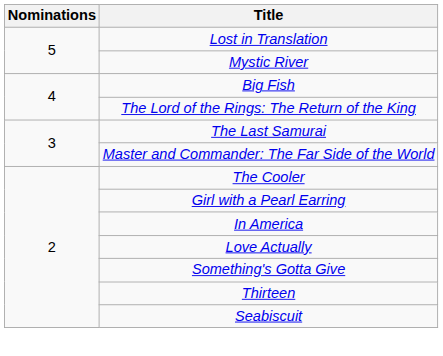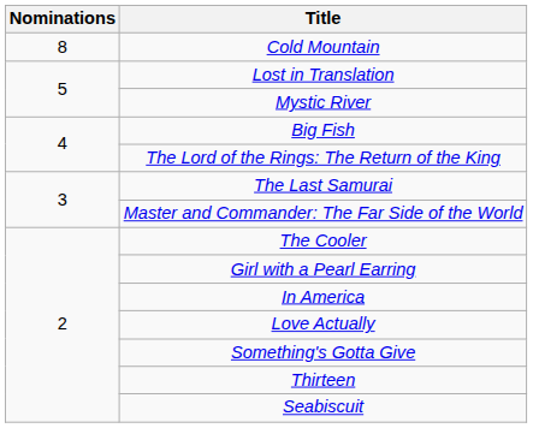+ row: 8 | Cold Mountain
